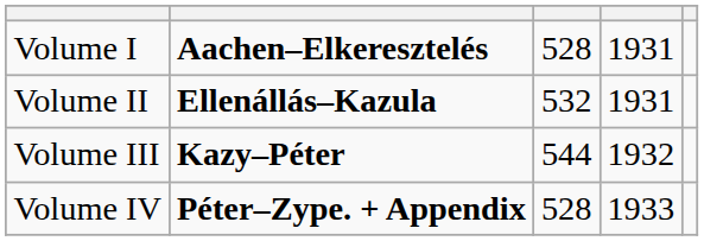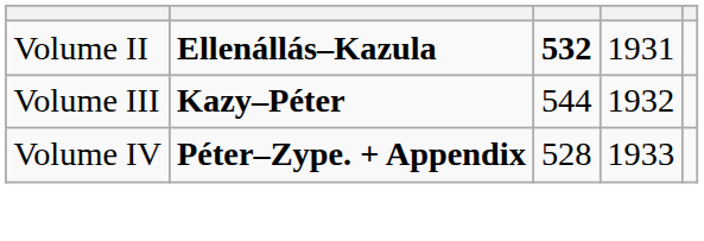- row: Volume I | Aachen–Elkeresztelés | 528 | 1931
Volume II | column 3: normal -> bold
